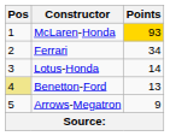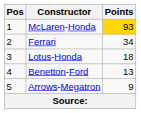Lotus-Honda | Points: 14 -> 18
Benetton-Ford | Pos: khaki background -> no background
